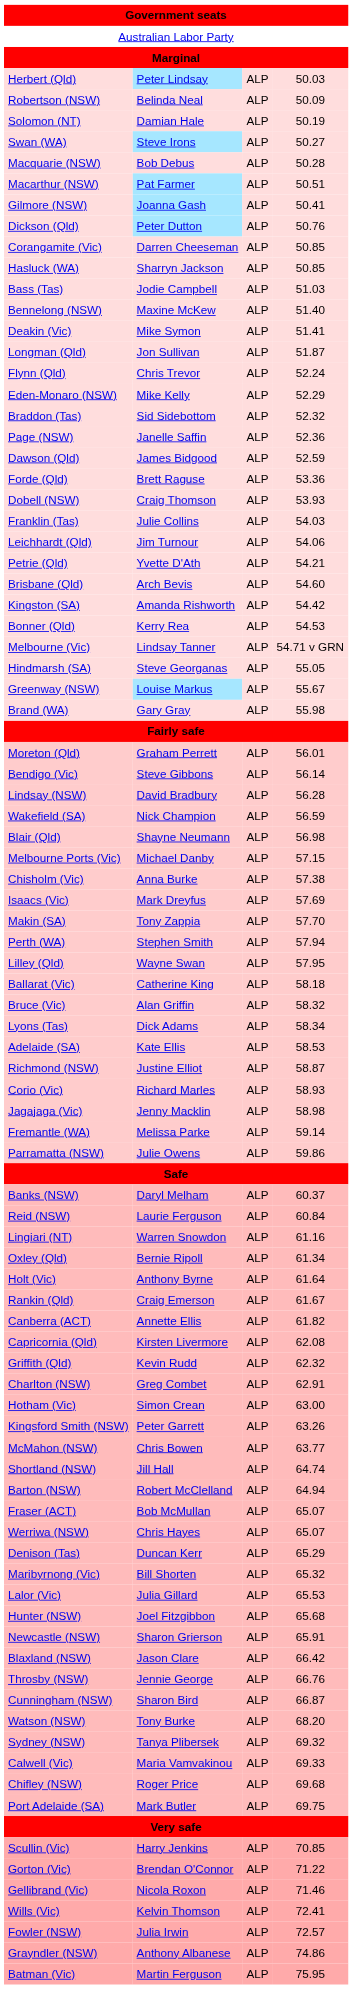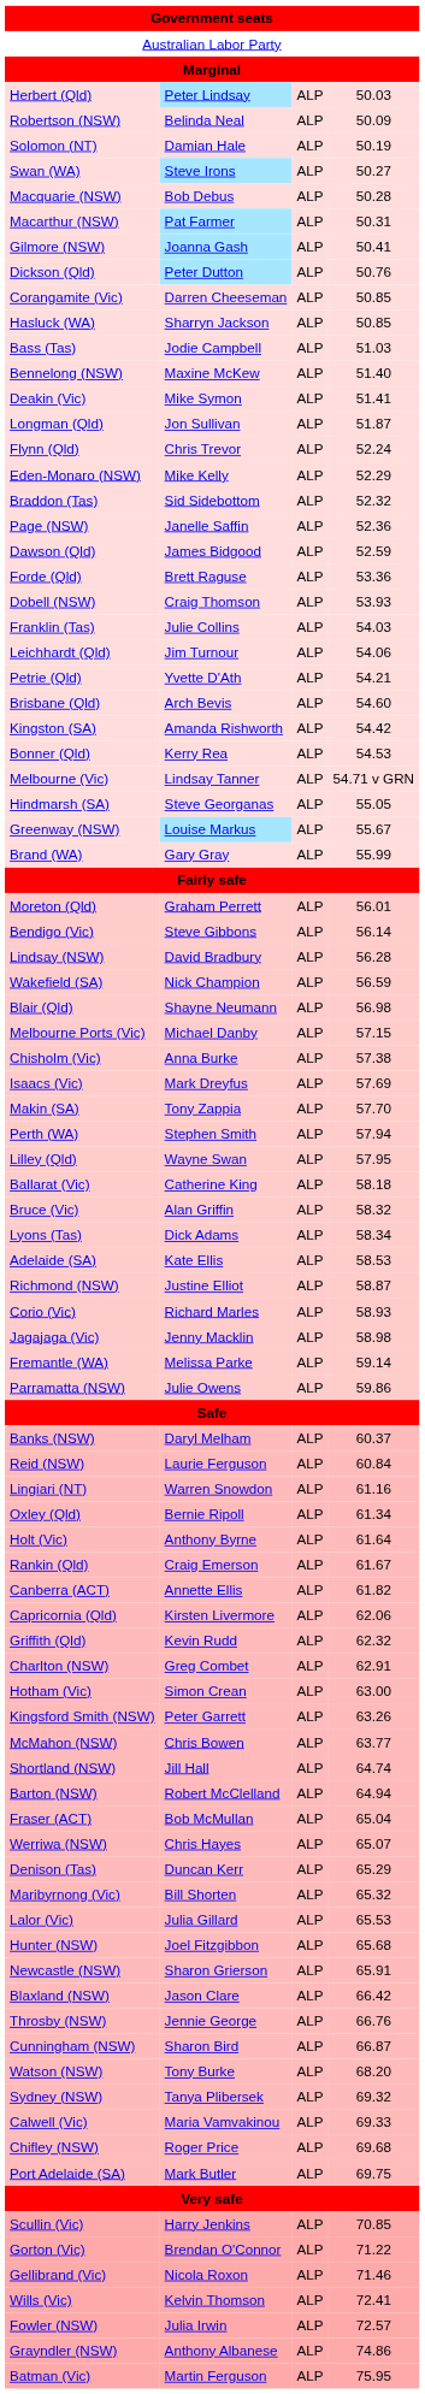Macarthur (NSW) | column 4: 50.51 -> 50.31
Brand (WA) | column 4: 55.98 -> 55.99
Capricornia (Qld) | column 4: 62.08 -> 62.06
Fraser (ACT) | column 4: 65.07 -> 65.04
